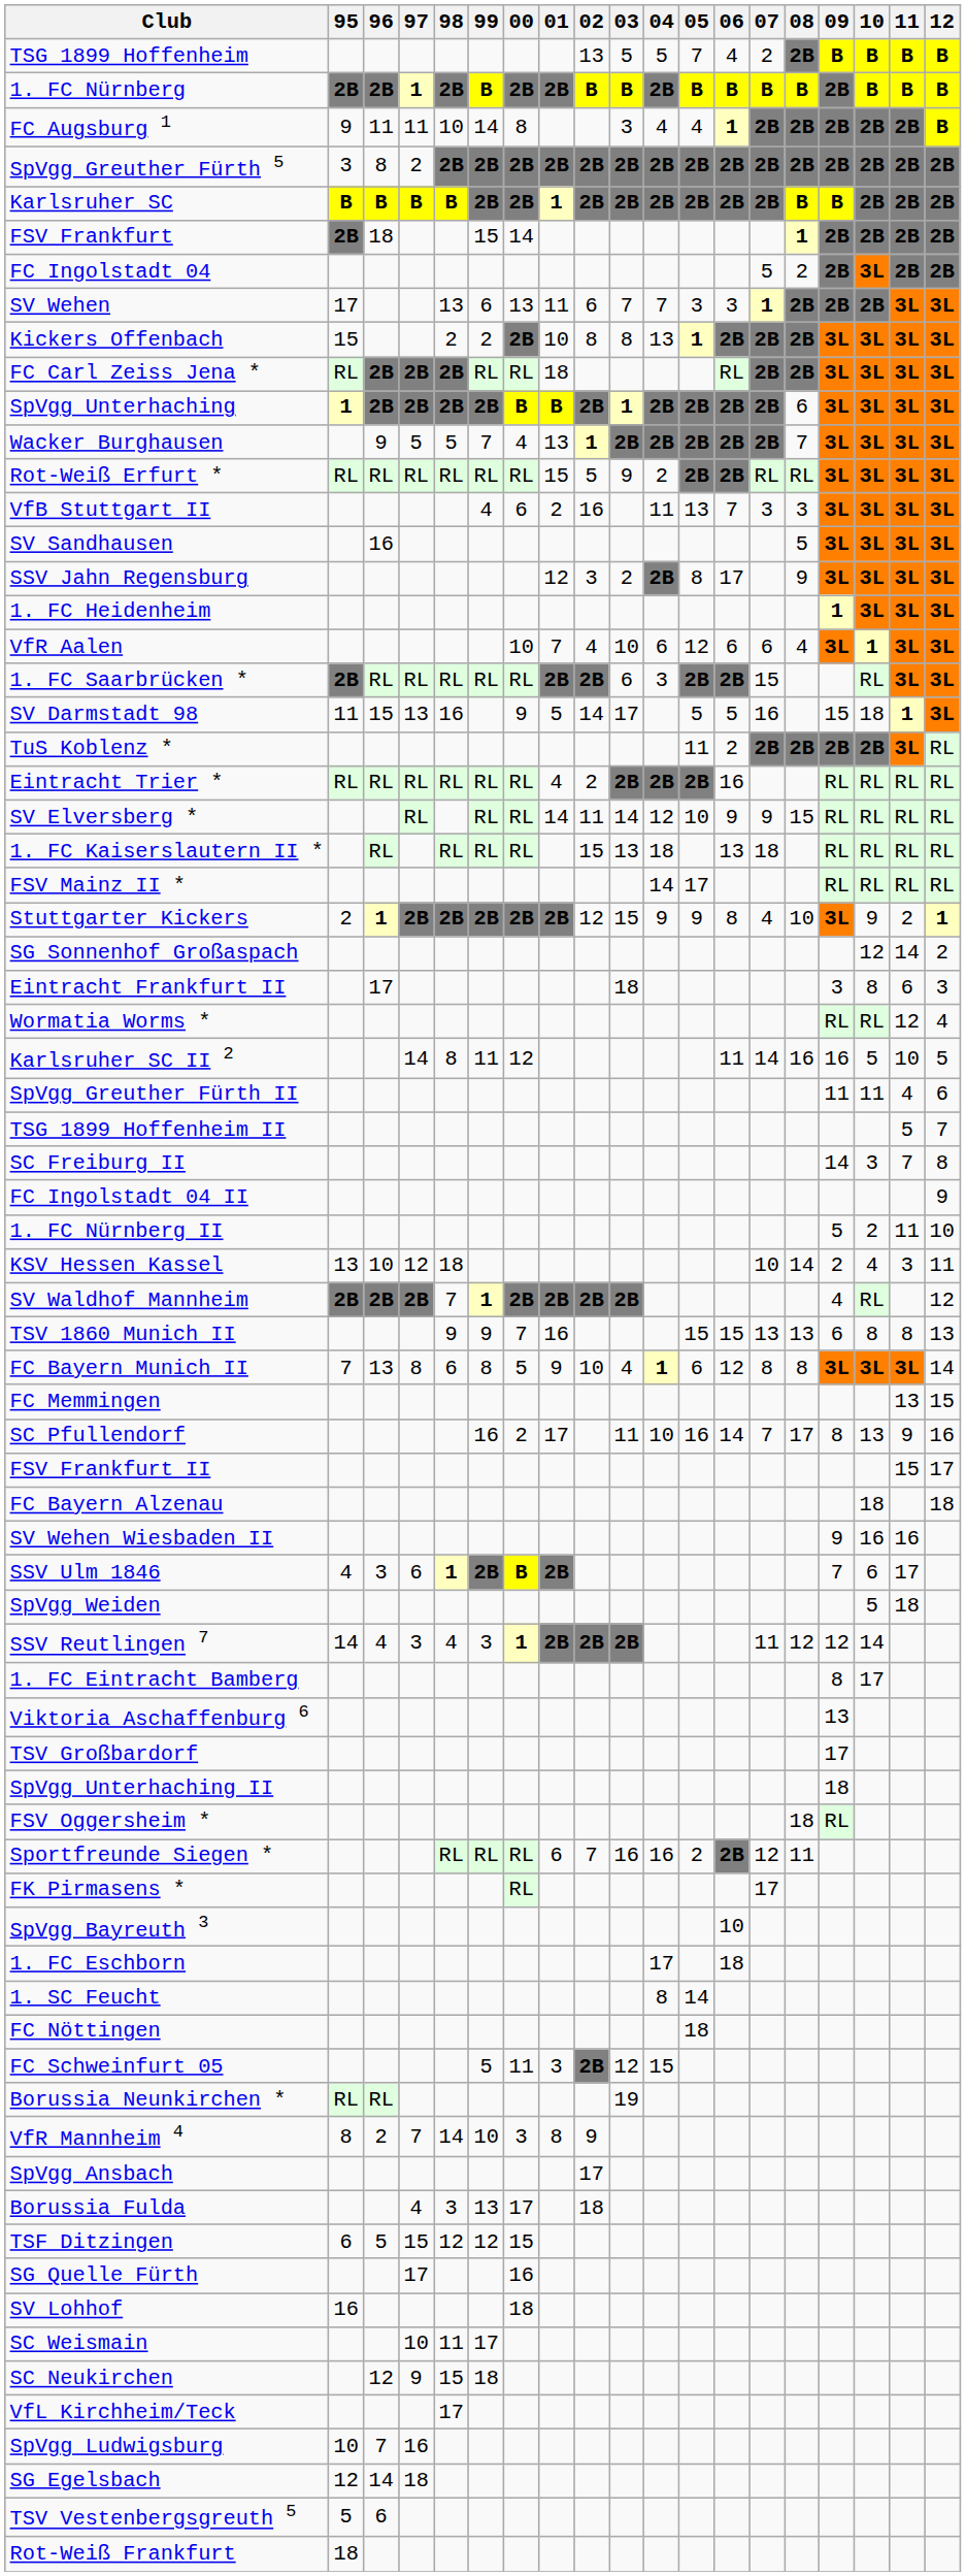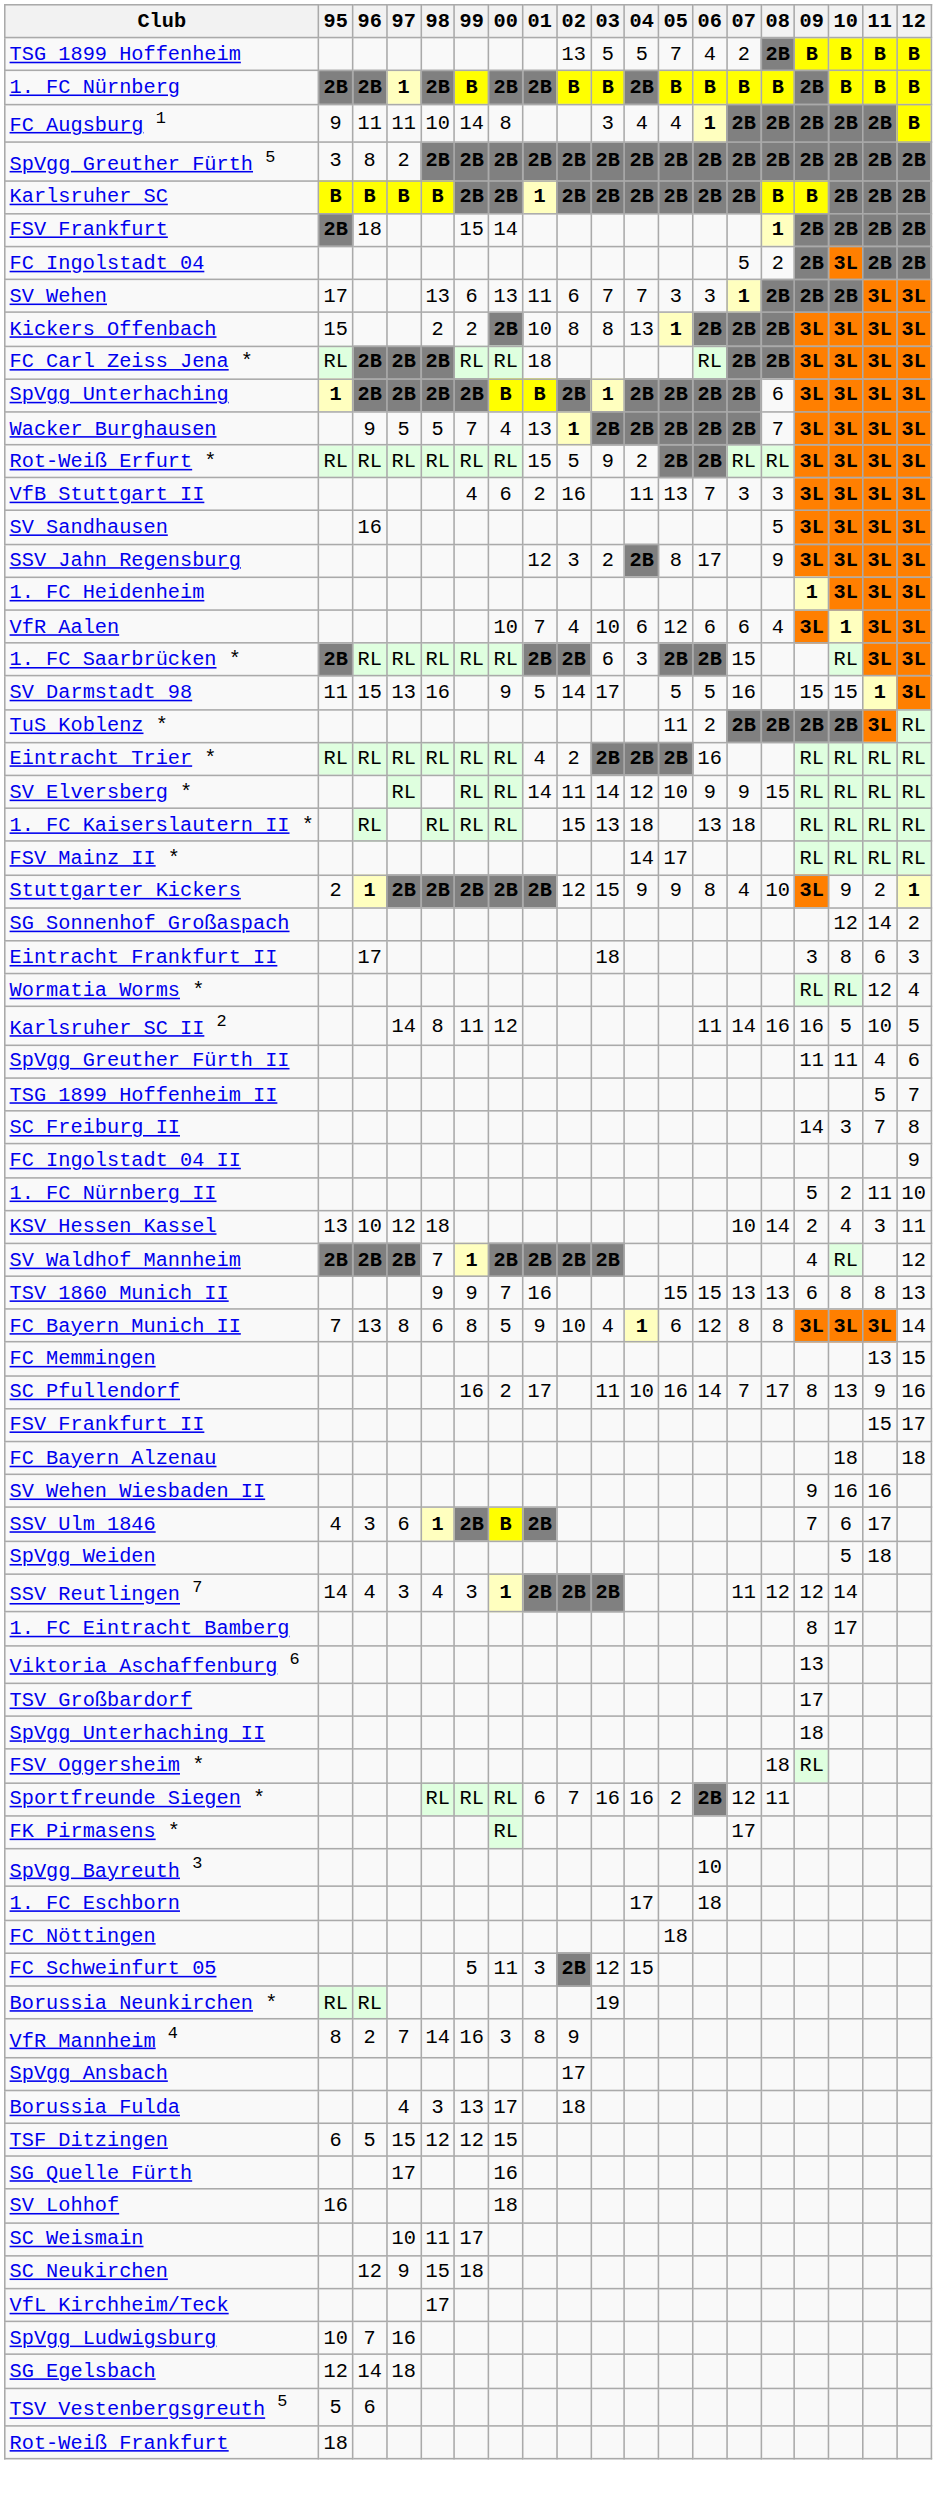SV Darmstadt 98 | 10: 18 -> 15
- row: 1. SC Feucht | 8 | 14
VfR Mannheim 4 | 99: 10 -> 16
